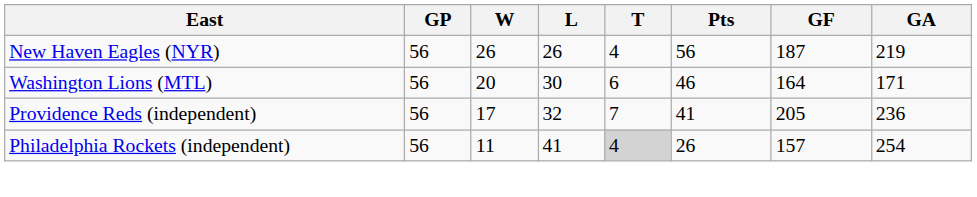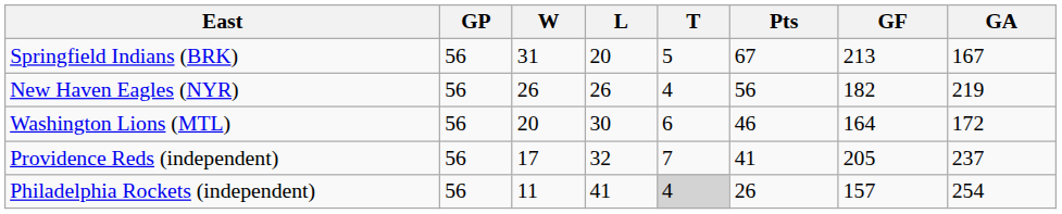+ row: Springfield Indians (BRK) | 56 | 31 | 20 | 5 | 67 | 213 | 167
New Haven Eagles (NYR) | GF: 187 -> 182
Washington Lions (MTL) | GA: 171 -> 172
Providence Reds (independent) | GA: 236 -> 237
